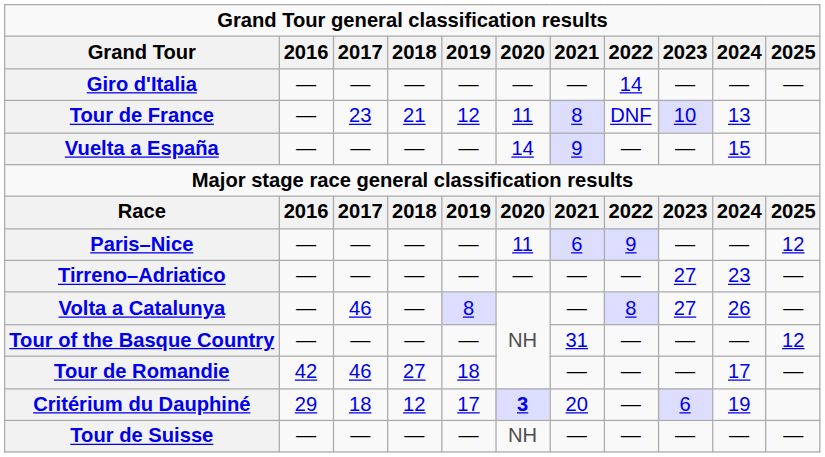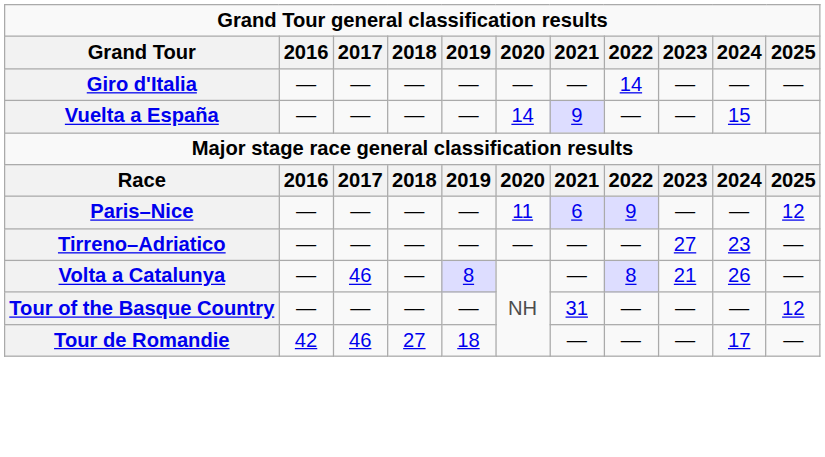- row: Tour de France | — | 23 | 21 | 12 | 11 | 8 | DNF | 10 | 13
Volta a Catalunya | 2023: 27 -> 21
- row: Critérium du Dauphiné | 29 | 18 | 12 | 17 | 3 | 20 | — | 6 | 19
- row: Tour de Suisse | — | — | — | — | NH | — | — | — | — | —
